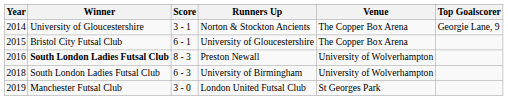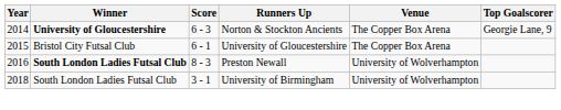Norton & Stockton Ancients | Winner: normal -> bold
Norton & Stockton Ancients | Score: 3 - 1 -> 6 - 3
University of Birmingham | Score: 6 - 3 -> 3 - 1
- row: 2019 | Manchester Futsal Club | 3 - 0 | London United Futsal Club | St Georges Park
